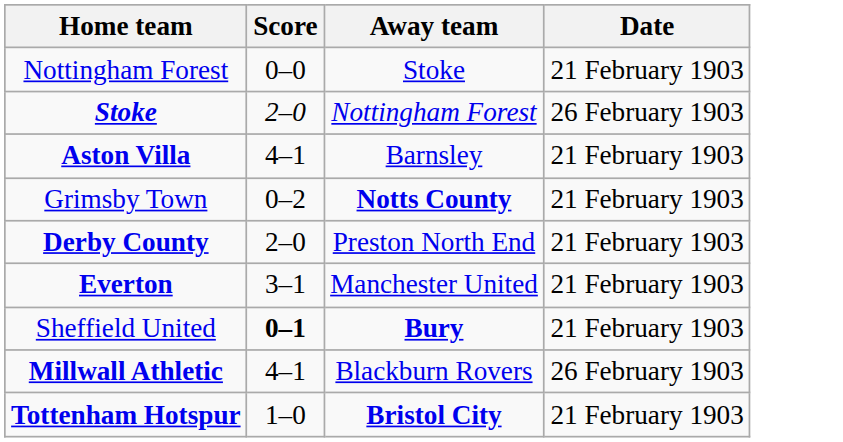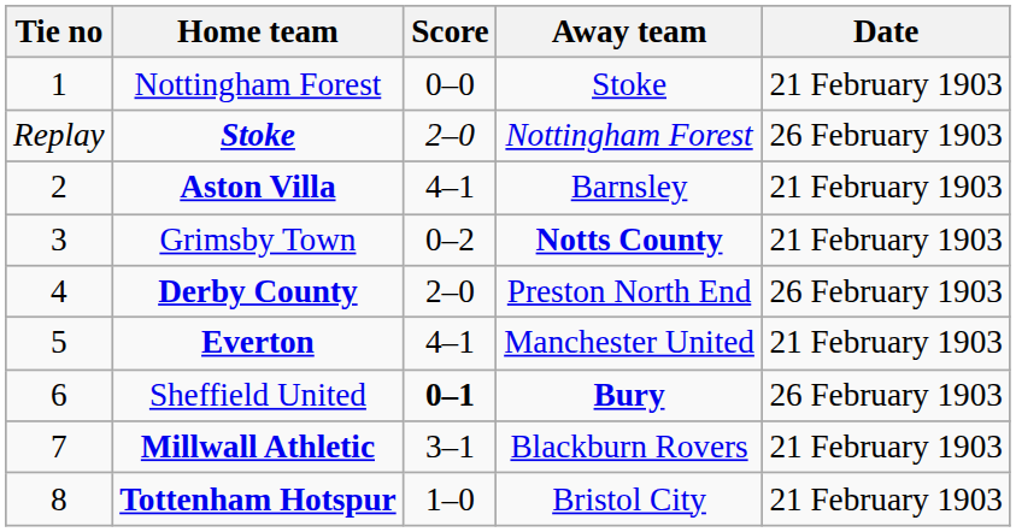+ column: Tie no | 1 | Replay | 2 | 3 | 4 | 5 | 6 | 7 | 8
Derby County | Date: 21 February 1903 -> 26 February 1903
Everton | Score: 3–1 -> 4–1
Sheffield United | Date: 21 February 1903 -> 26 February 1903
Millwall Athletic | Score: 4–1 -> 3–1
Millwall Athletic | Date: 26 February 1903 -> 21 February 1903
Tottenham Hotspur | Away team: bold -> normal
